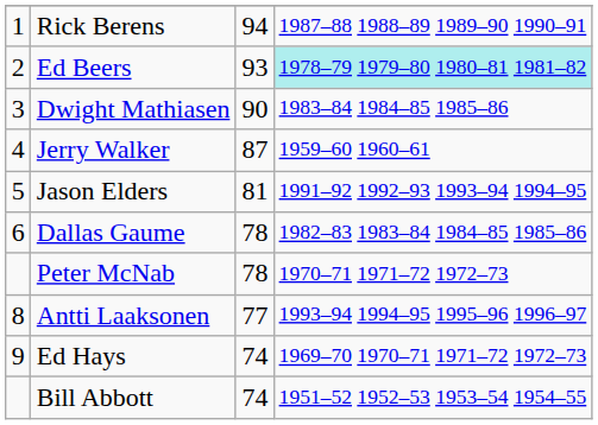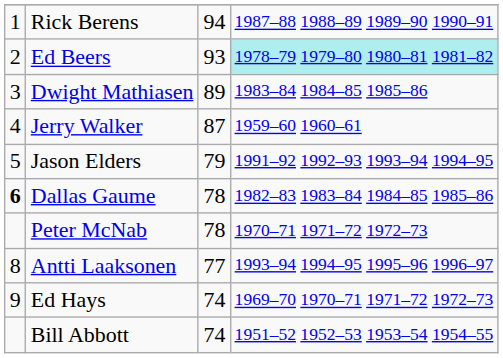Dwight Mathiasen | column 3: 90 -> 89
Jason Elders | column 3: 81 -> 79
Dallas Gaume | column 1: normal -> bold
